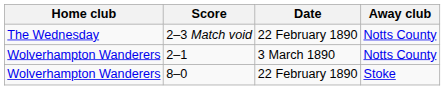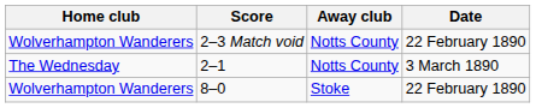columns swapped: Away club <-> Date
2–3 Match void | Home club: The Wednesday -> Wolverhampton Wanderers
2–1 | Home club: Wolverhampton Wanderers -> The Wednesday
